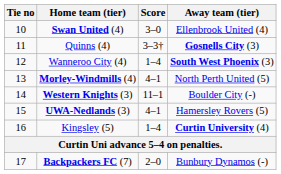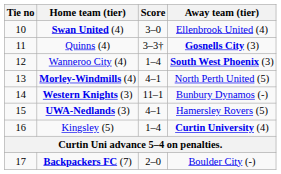Western Knights (3) | Away team (tier): Boulder City (-) -> Bunbury Dynamos (-)
Backpackers FC (7) | Away team (tier): Bunbury Dynamos (-) -> Boulder City (-)
